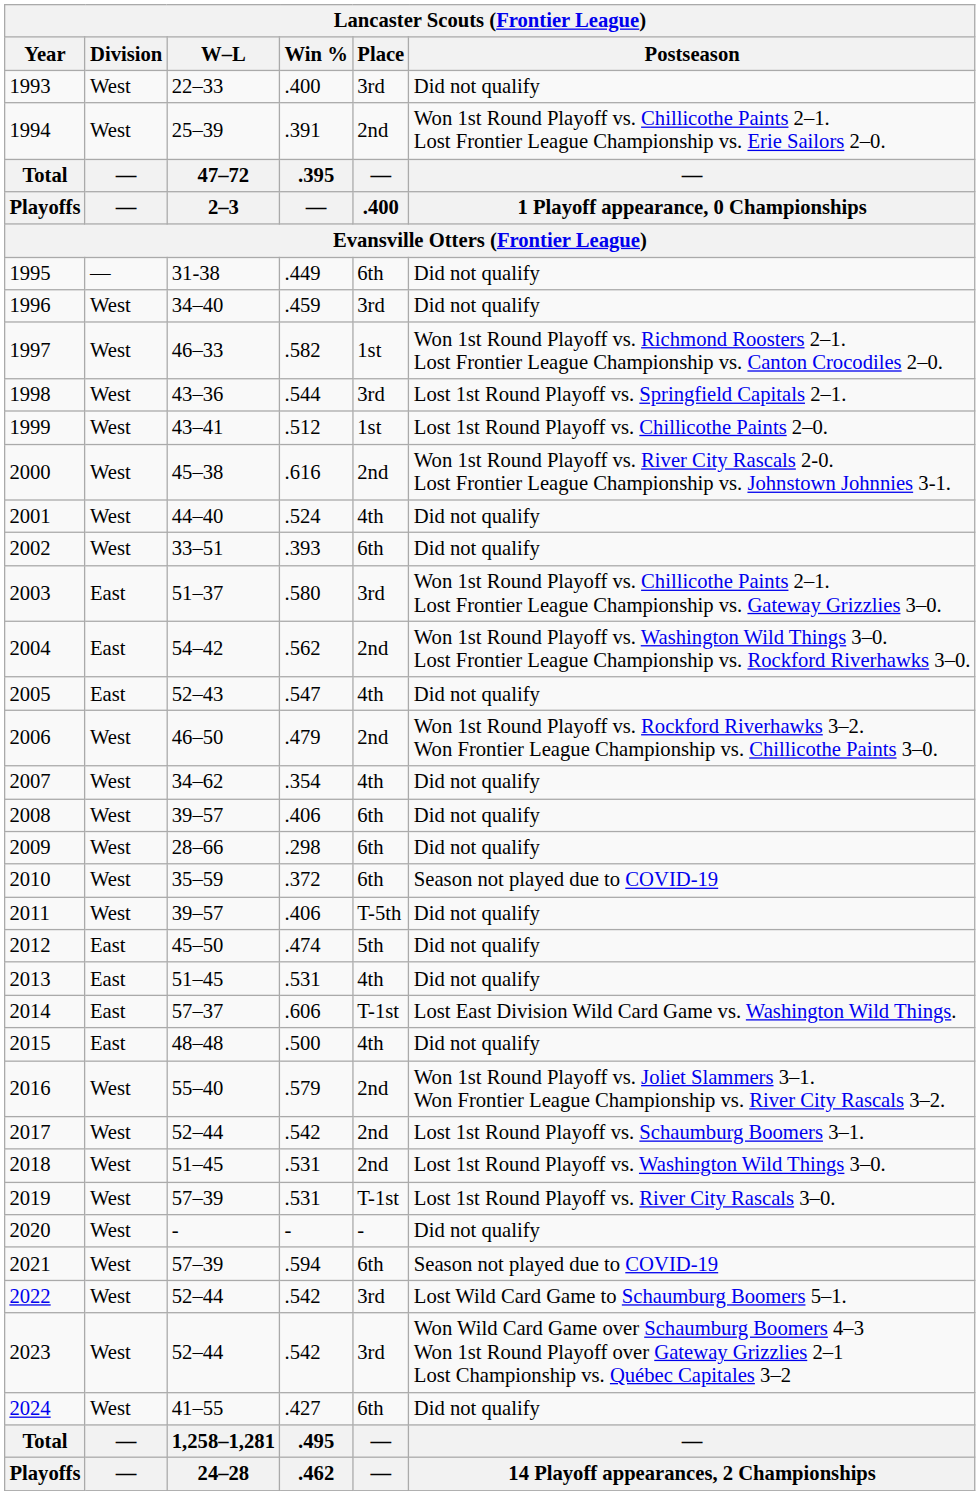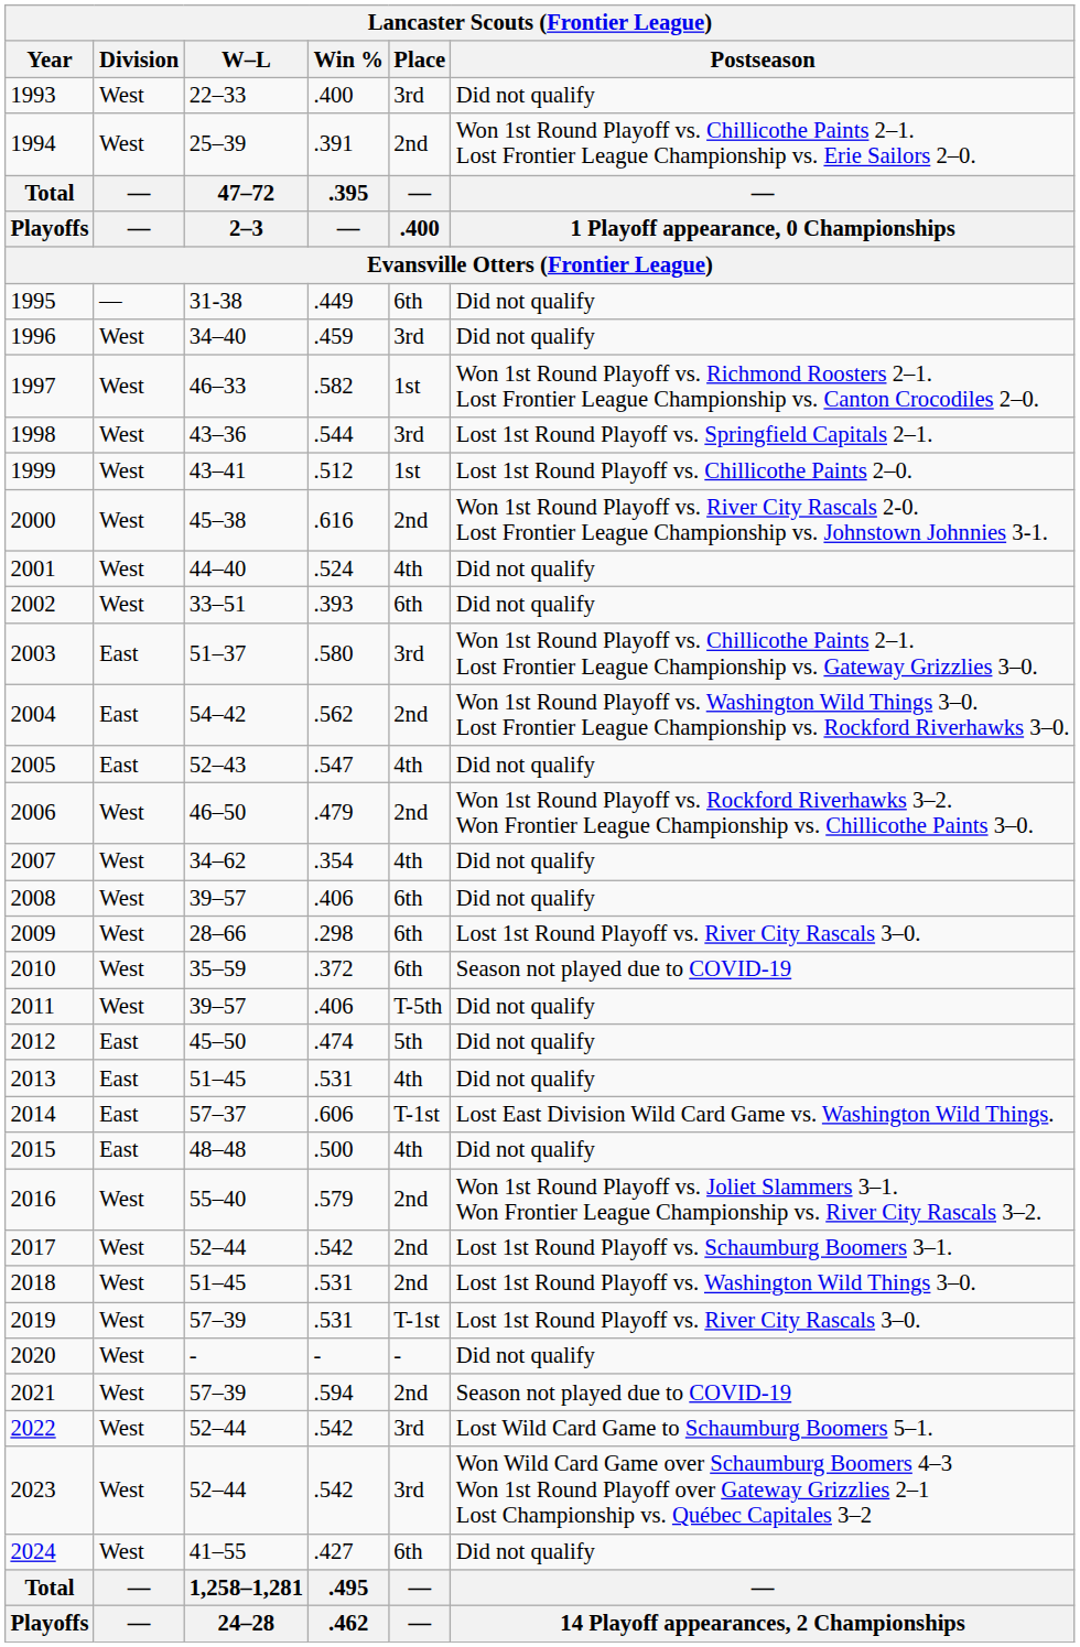2009 | Postseason: Did not qualify -> Lost 1st Round Playoff vs. River City Rascals 3–0.
2021 | Place: 6th -> 2nd
